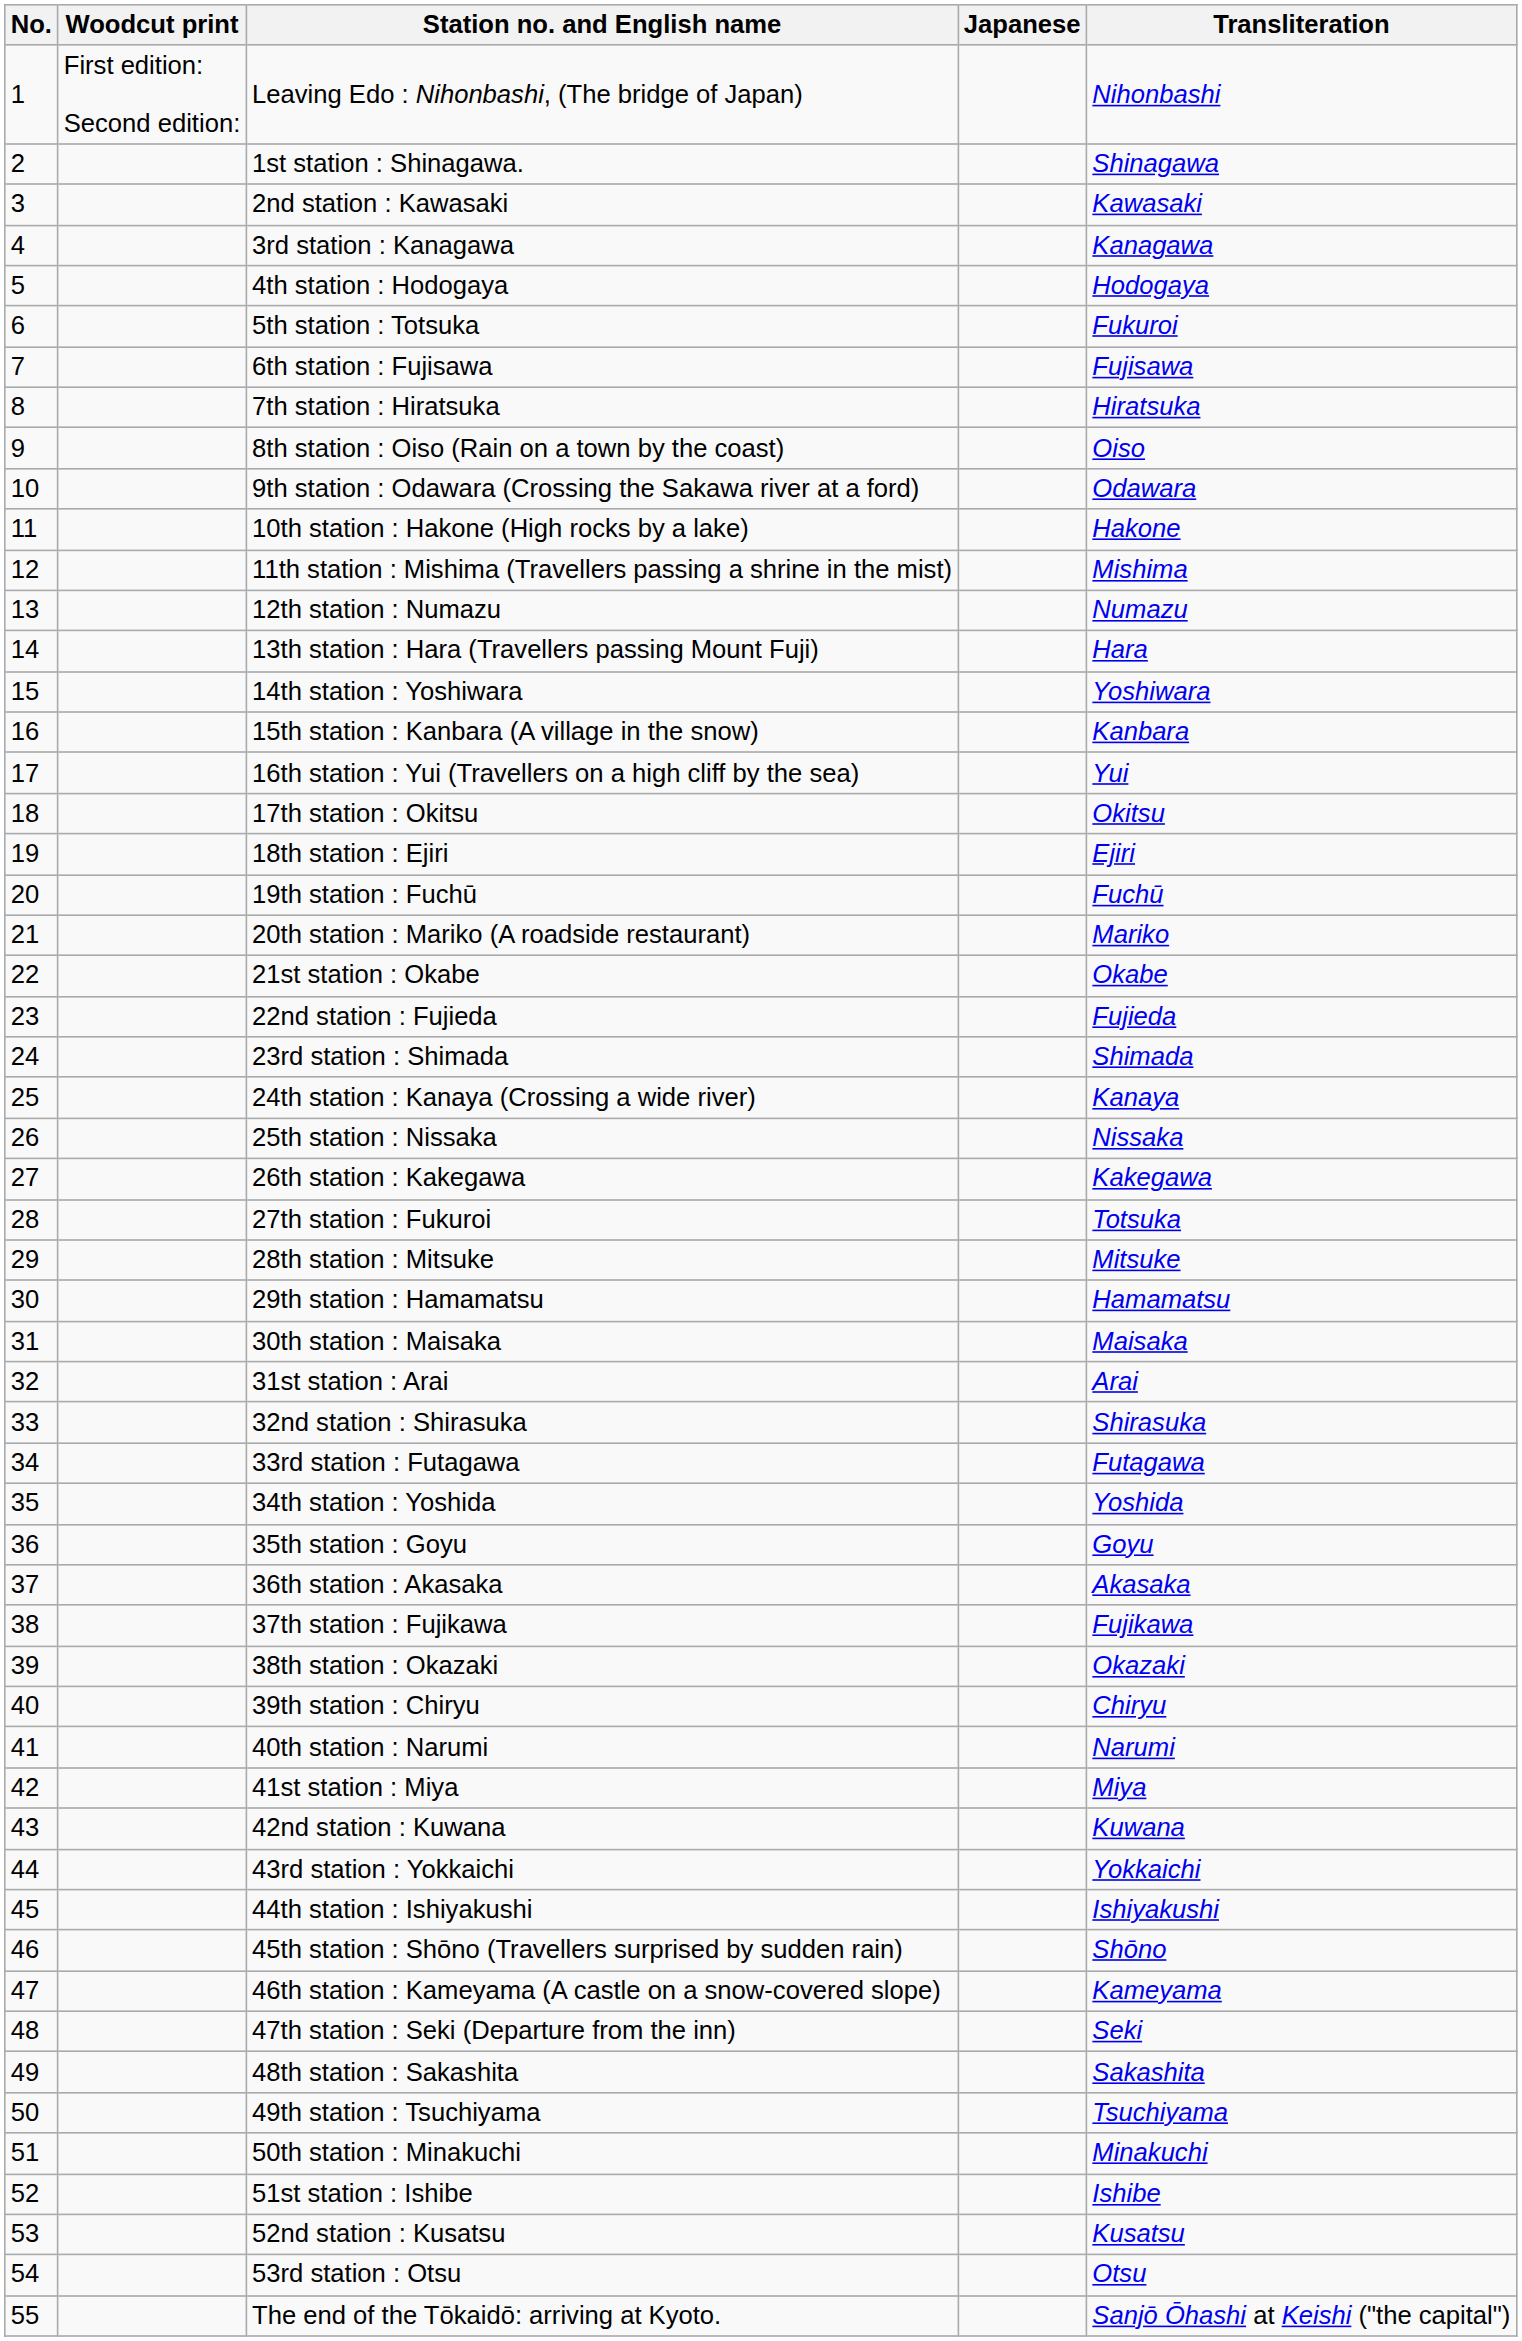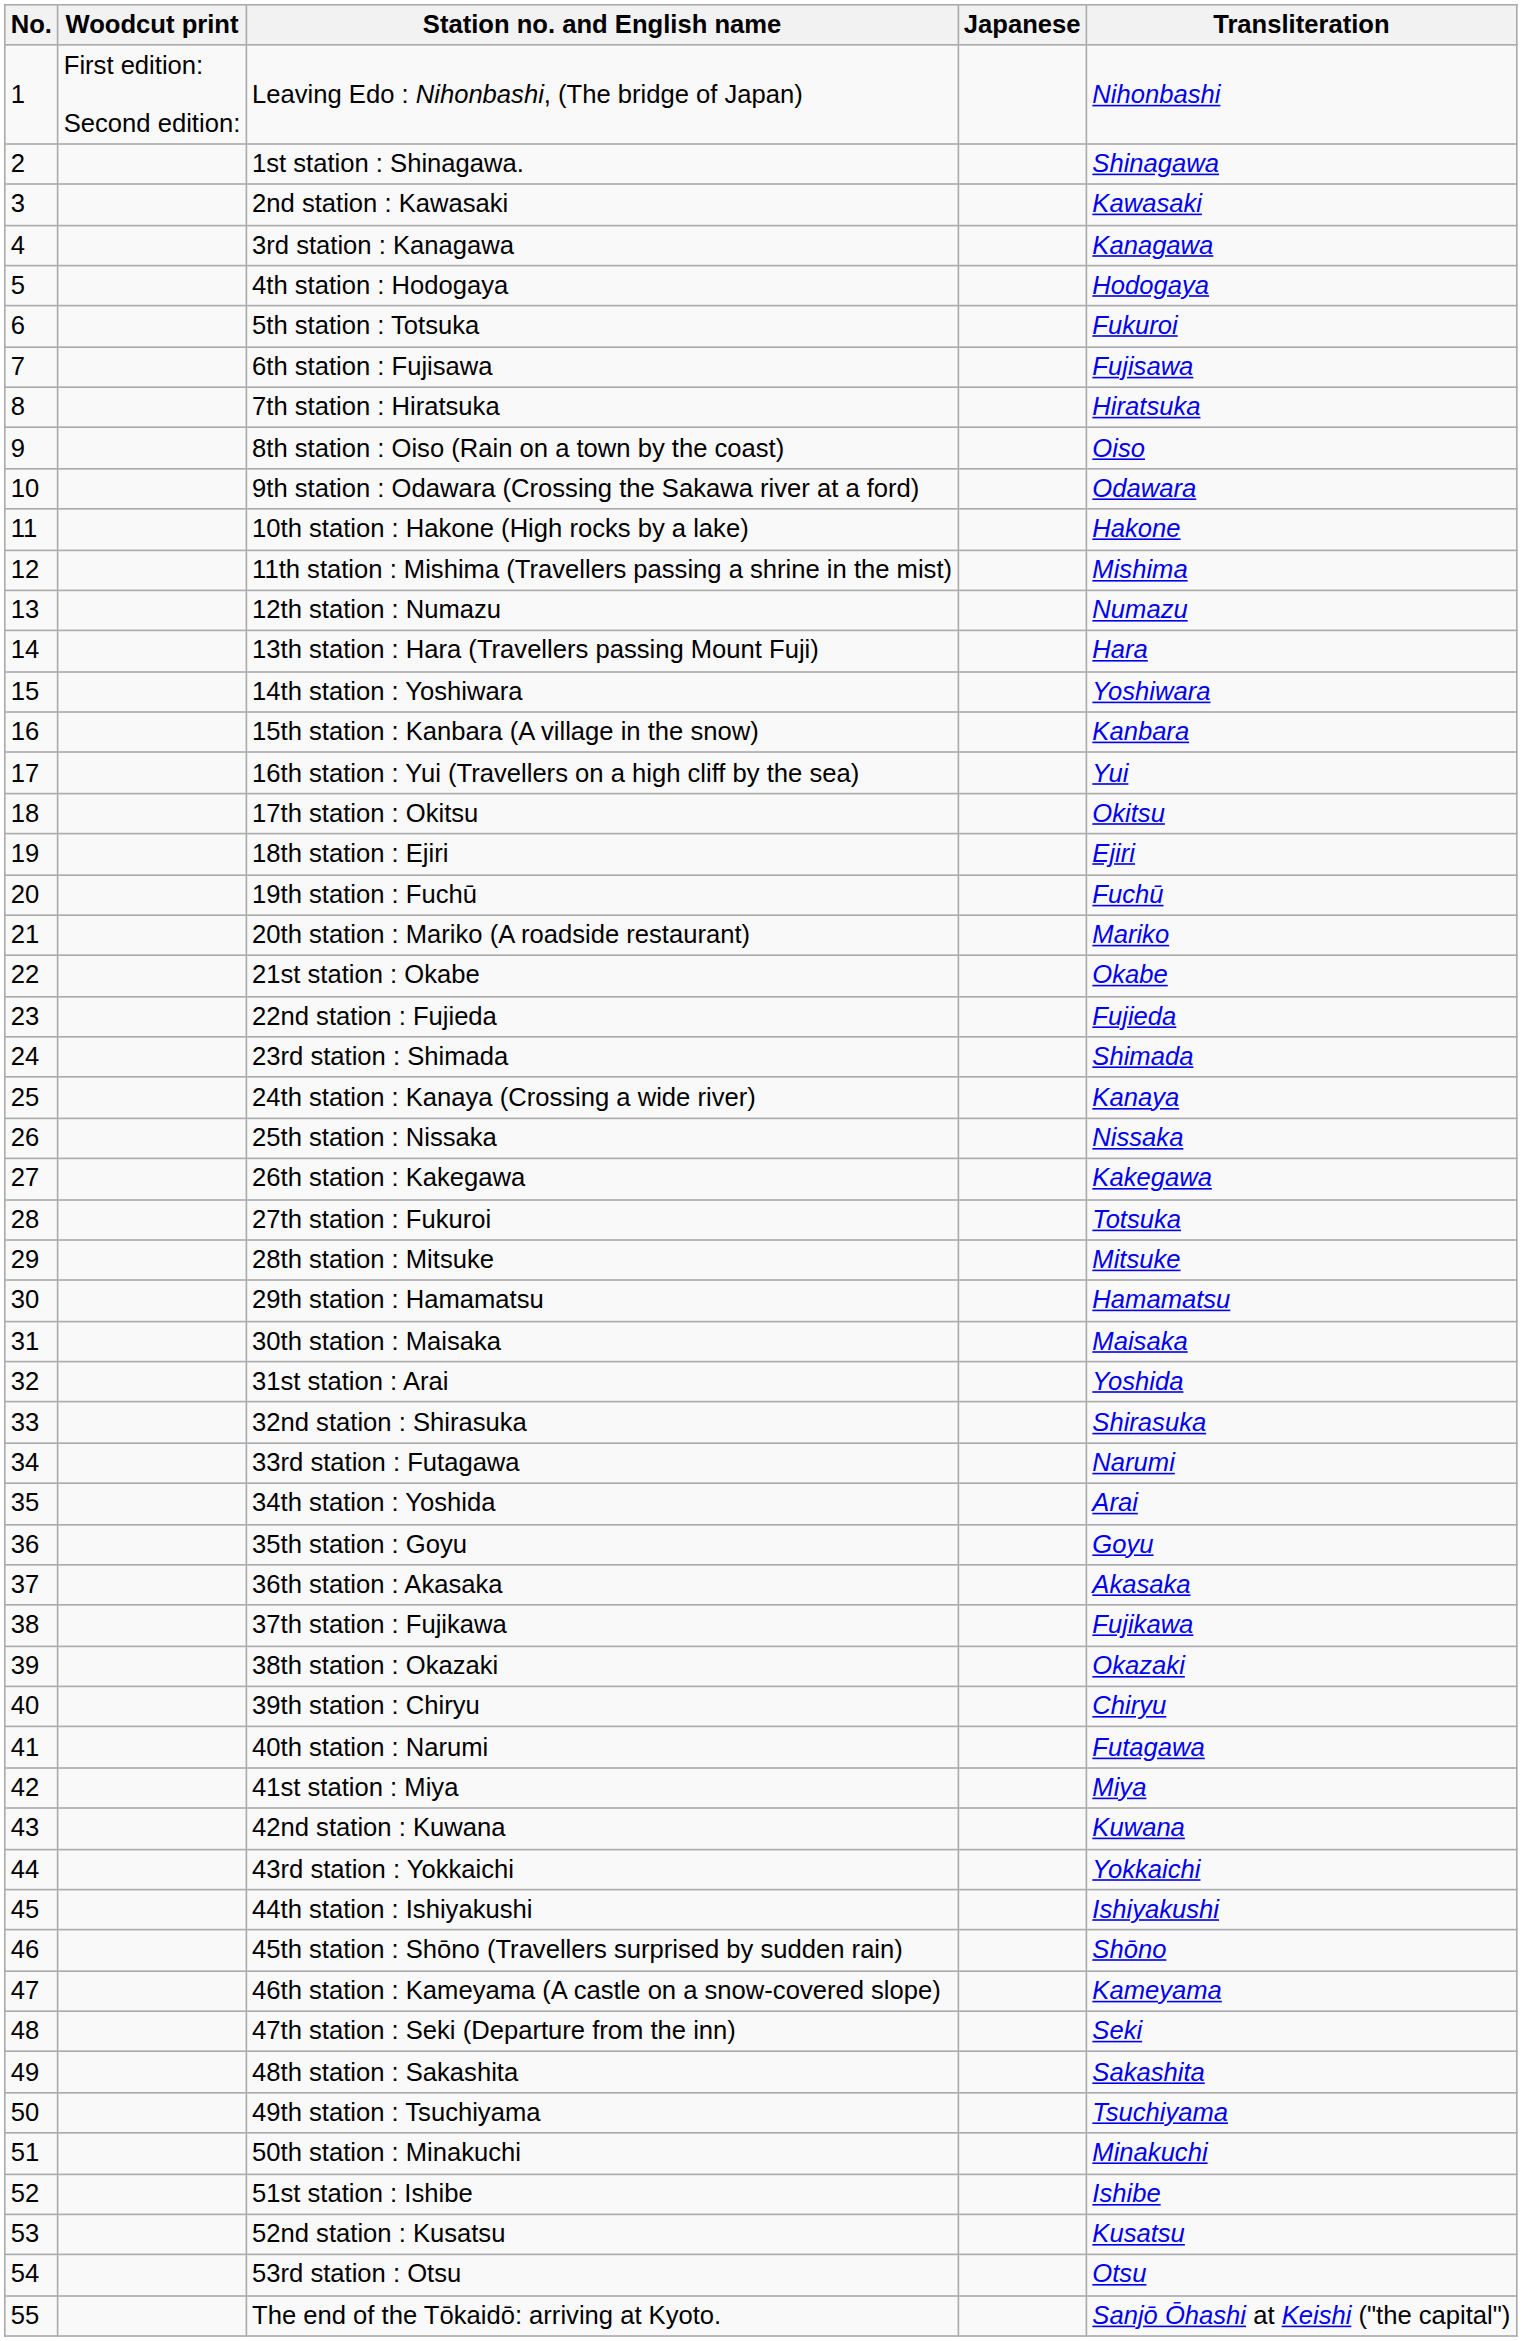31st station : Arai | Transliteration: Arai -> Yoshida
33rd station : Futagawa | Transliteration: Futagawa -> Narumi
34th station : Yoshida | Transliteration: Yoshida -> Arai
40th station : Narumi | Transliteration: Narumi -> Futagawa
